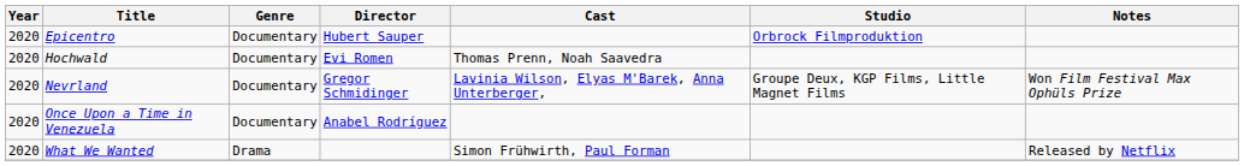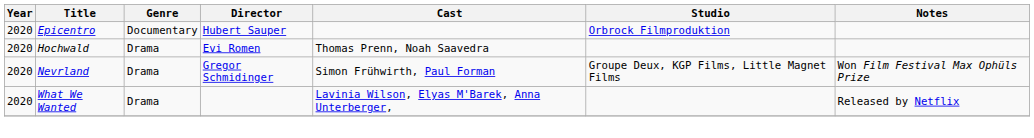Hochwald | Genre: Documentary -> Drama
Nevrland | Genre: Documentary -> Drama
Nevrland | Cast: Lavinia Wilson, Elyas M'Barek, Anna Unterberger, -> Simon Frühwirth, Paul Forman
- row: 2020 | Once Upon a Time in Venezuela | Documentary | Anabel Rodríguez
What We Wanted | Cast: Simon Frühwirth, Paul Forman -> Lavinia Wilson, Elyas M'Barek, Anna Unterberger,
